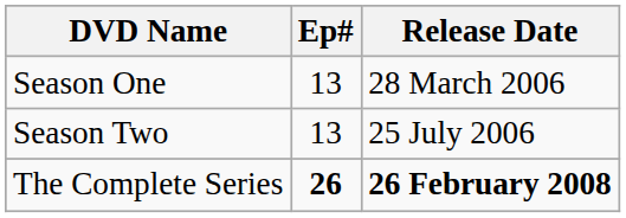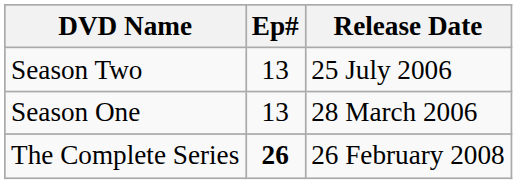rows swapped: Season One <-> Season Two
The Complete Series | Release Date: bold -> normal
